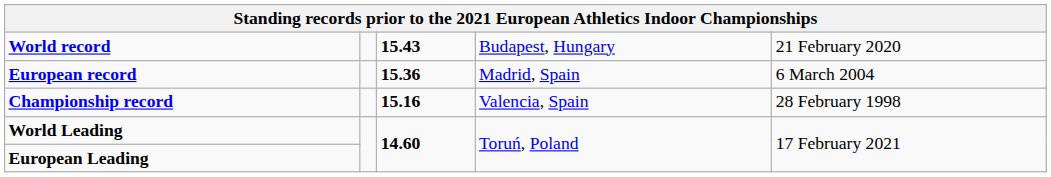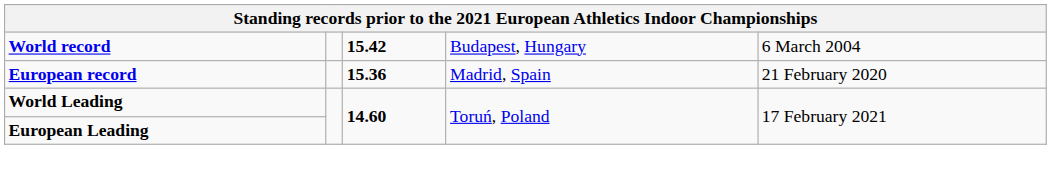World record | column 3: 15.43 -> 15.42
World record | column 5: 21 February 2020 -> 6 March 2004
European record | column 5: 6 March 2004 -> 21 February 2020
- row: Championship record | 15.16 | Valencia, Spain | 28 February 1998
